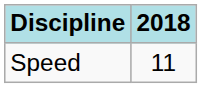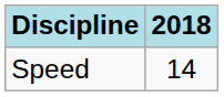Speed | 2018: 11 -> 14
